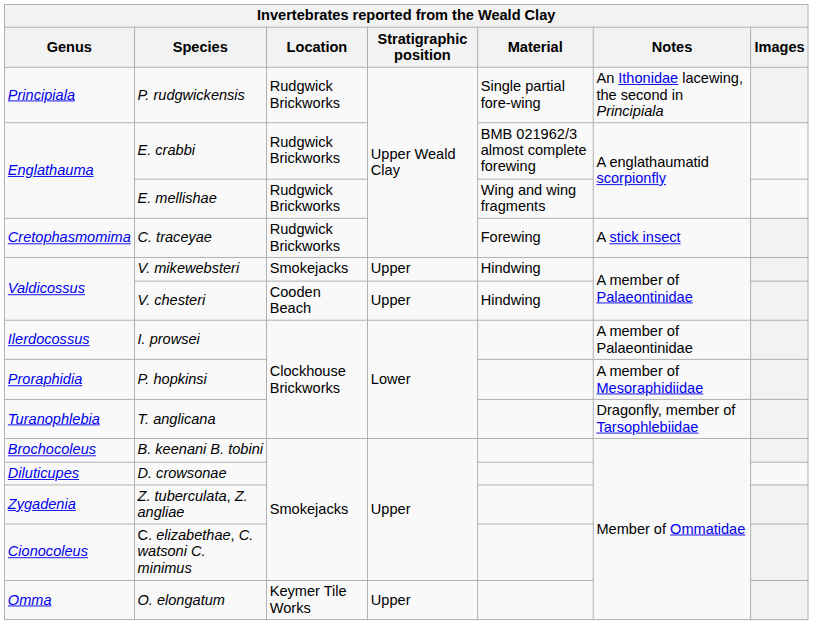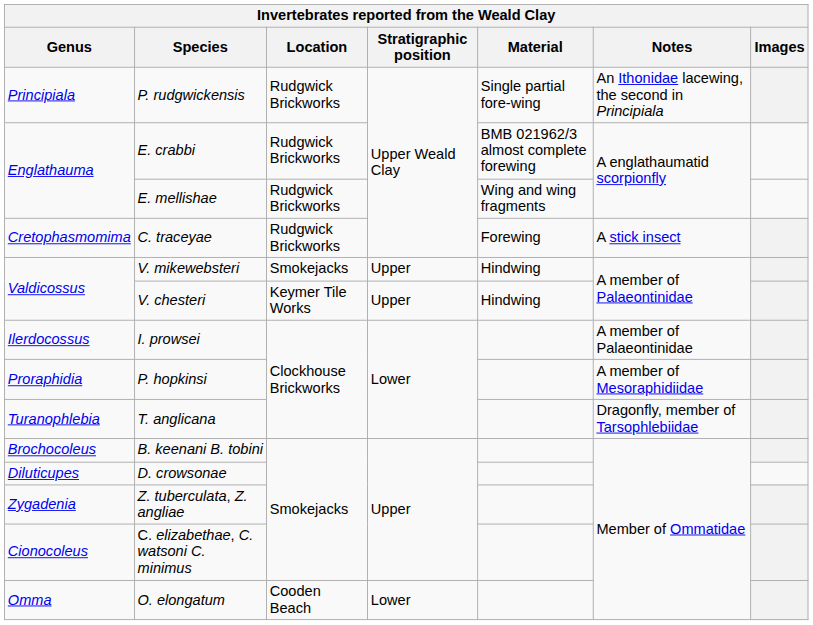V. chesteri | Location: Cooden Beach -> Keymer Tile Works
O. elongatum | Location: Keymer Tile Works -> Cooden Beach
O. elongatum | Stratigraphic position: Upper -> Lower
